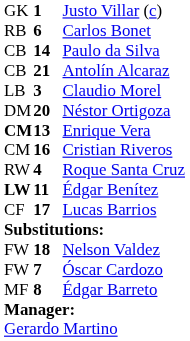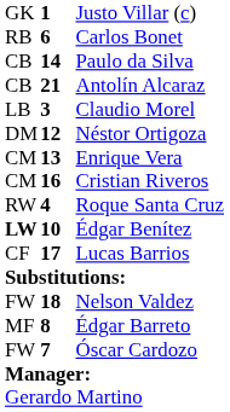Néstor Ortigoza | column 2: 20 -> 12
Enrique Vera | column 1: bold -> normal
Édgar Benítez | column 2: 11 -> 10
rows swapped: Édgar Barreto <-> Óscar Cardozo
